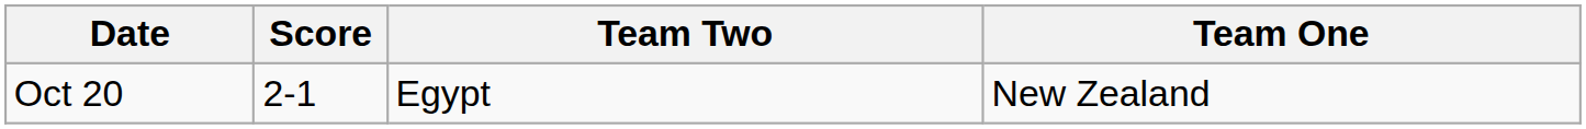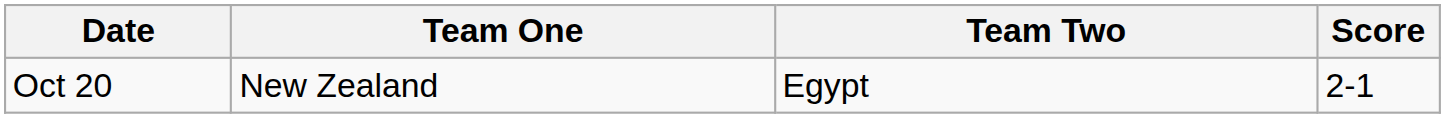columns swapped: Team One <-> Score
